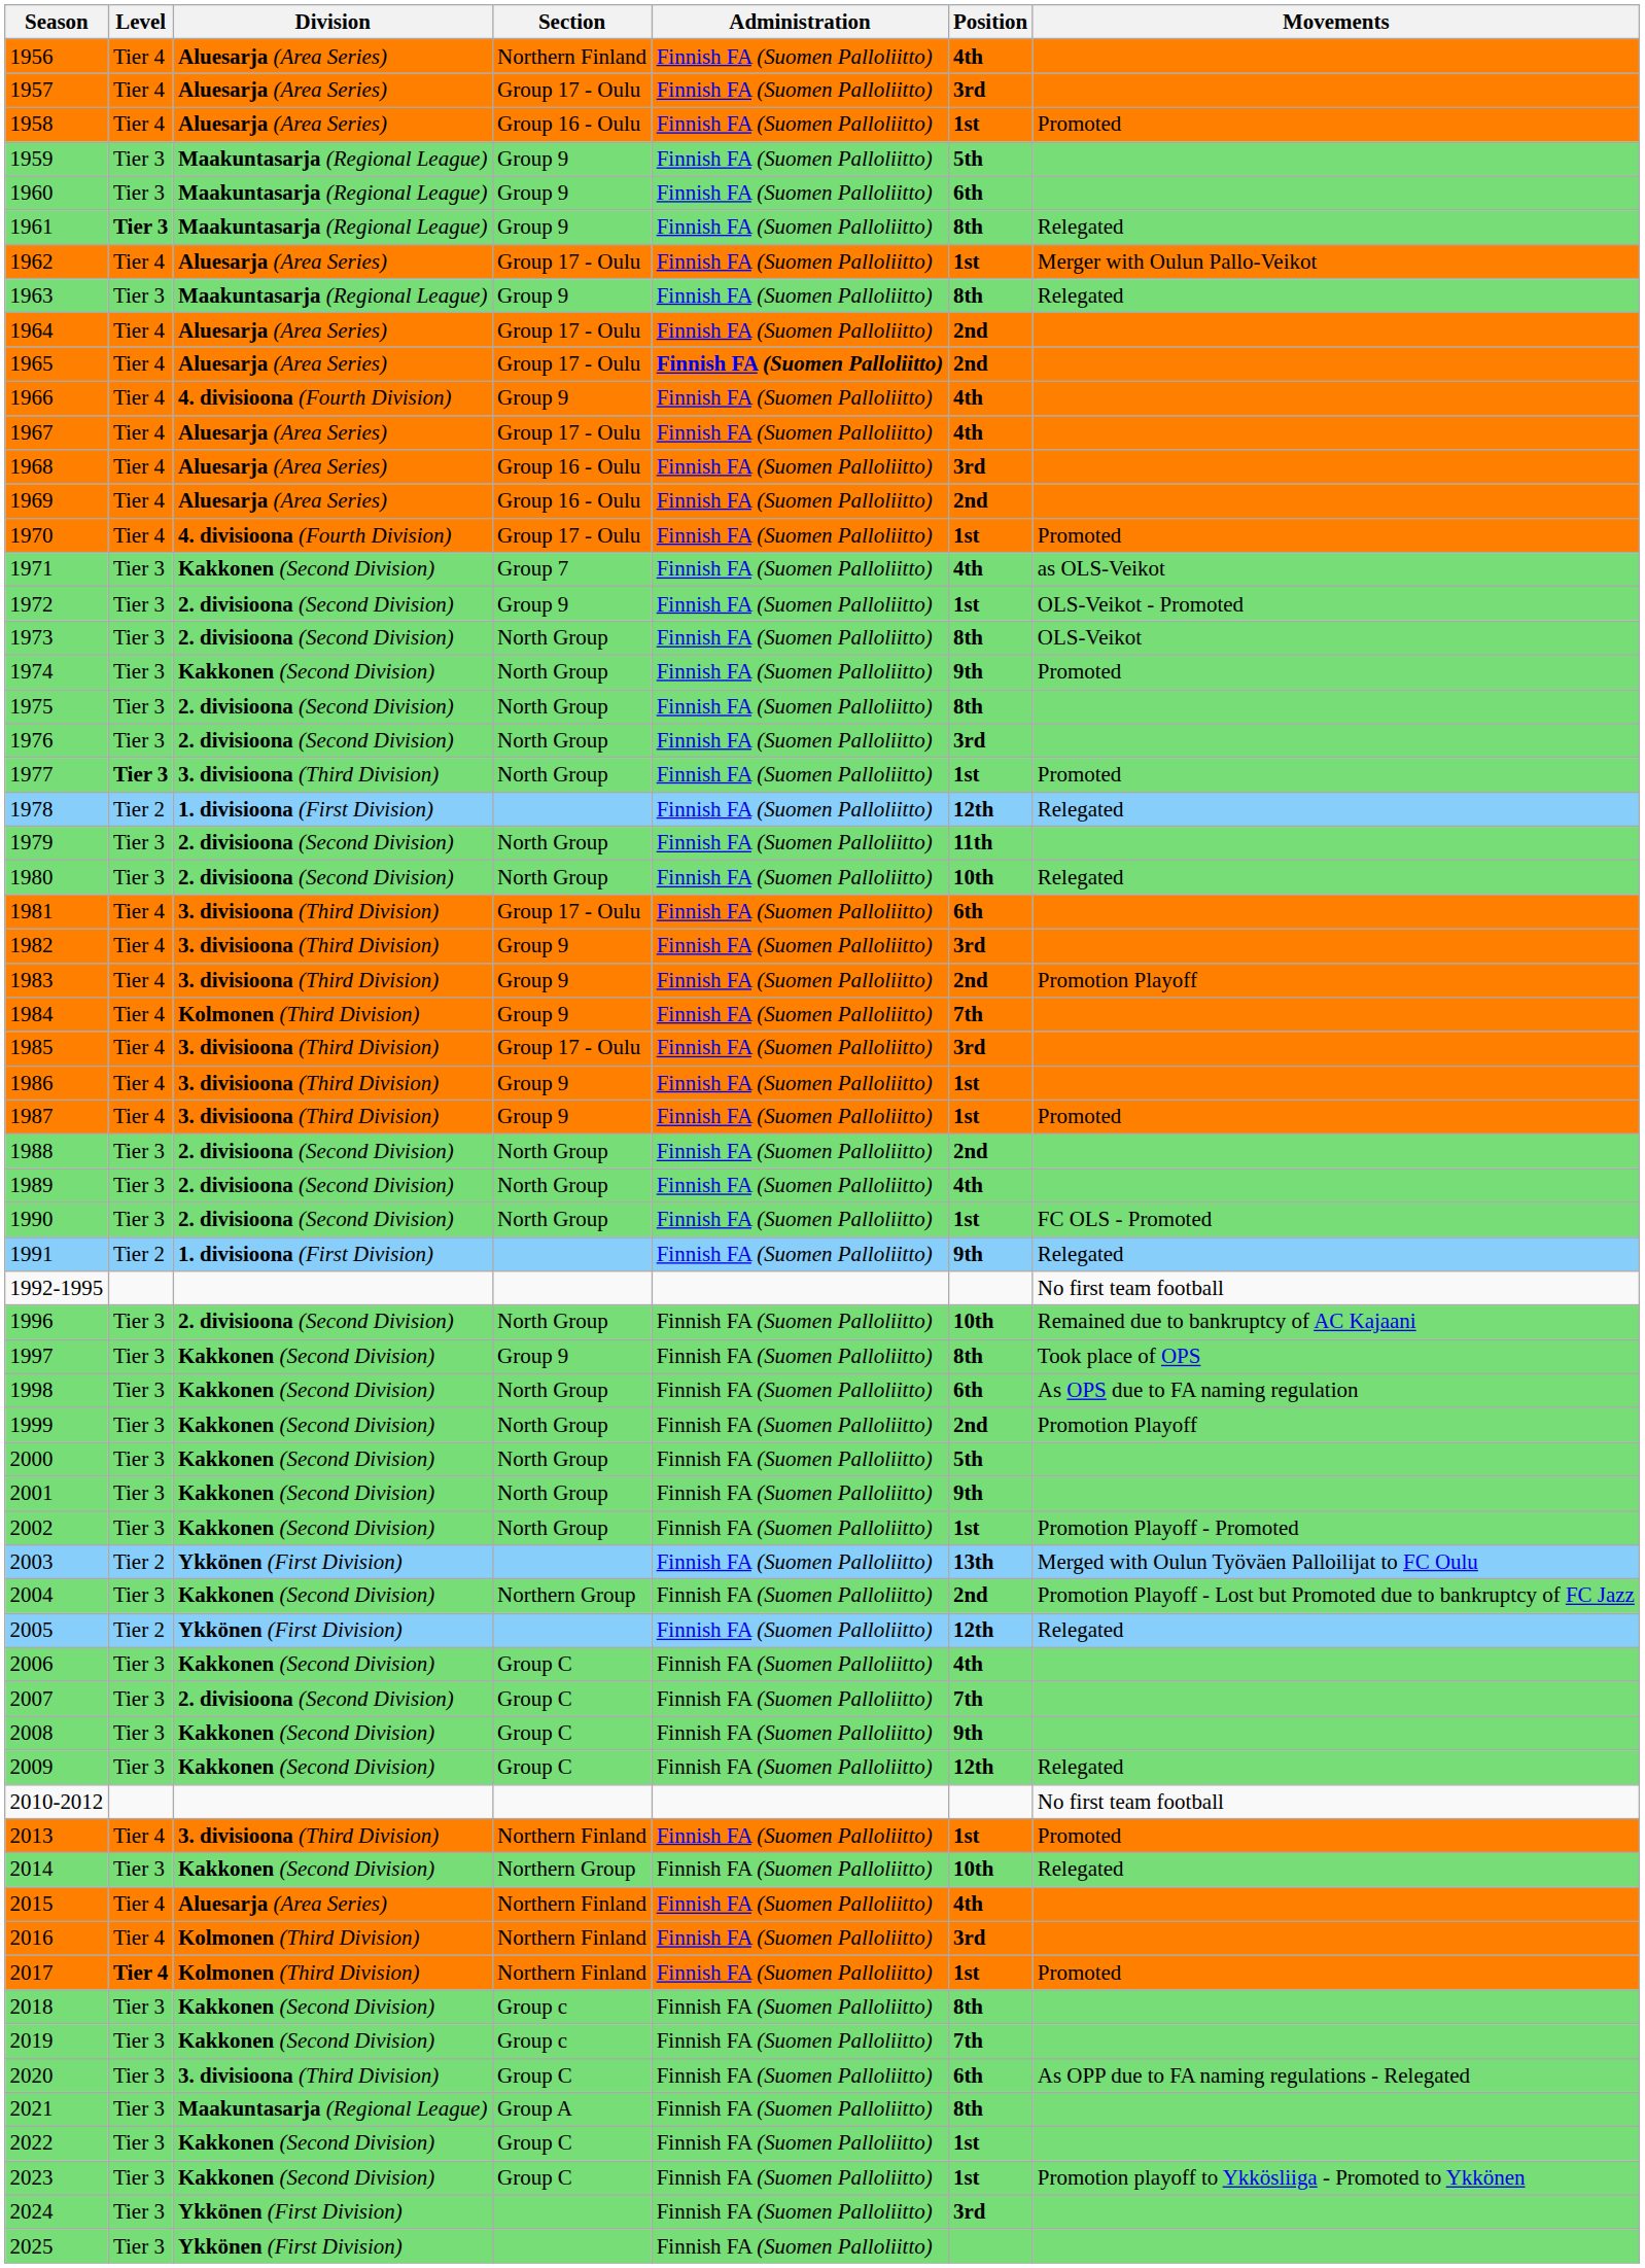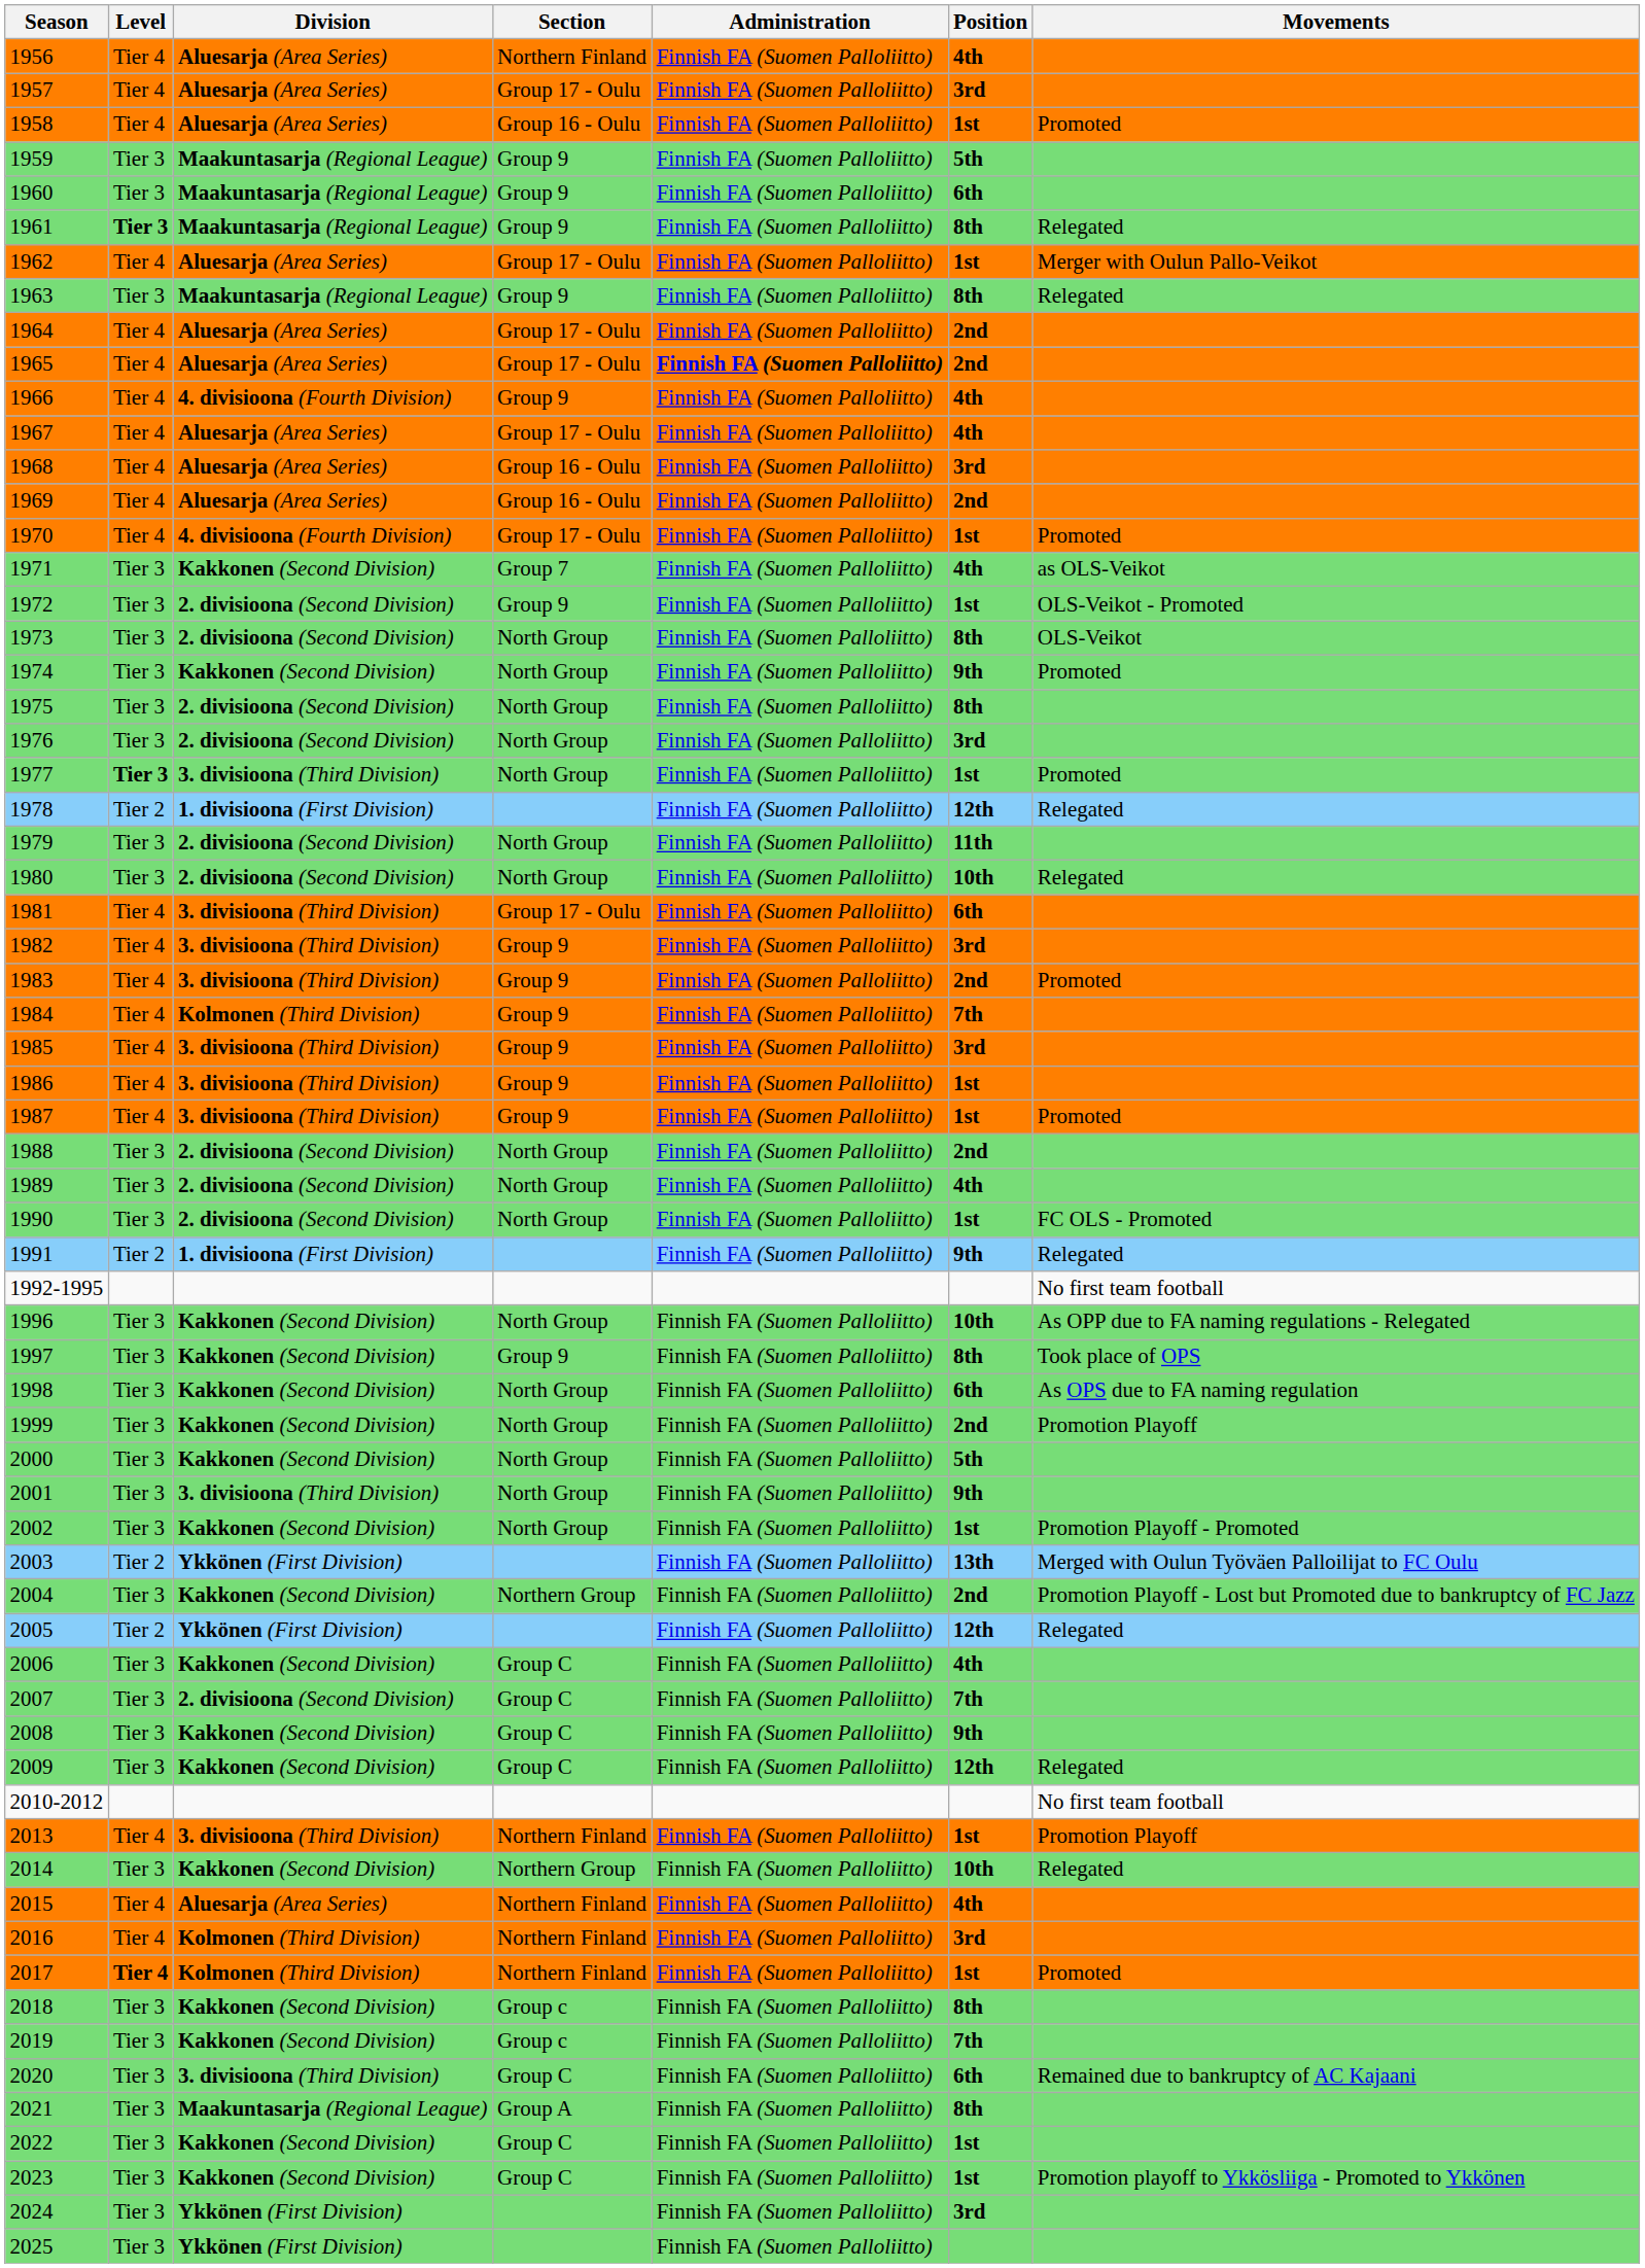1983 | Movements: Promotion Playoff -> Promoted
1985 | Section: Group 17 - Oulu -> Group 9
1996 | Division: 2. divisioona (Second Division) -> Kakkonen (Second Division)
1996 | Movements: Remained due to bankruptcy of AC Kajaani -> As OPP due to FA naming regulations - Relegated
2001 | Division: Kakkonen (Second Division) -> 3. divisioona (Third Division)
2013 | Movements: Promoted -> Promotion Playoff
2020 | Movements: As OPP due to FA naming regulations - Relegated -> Remained due to bankruptcy of AC Kajaani
